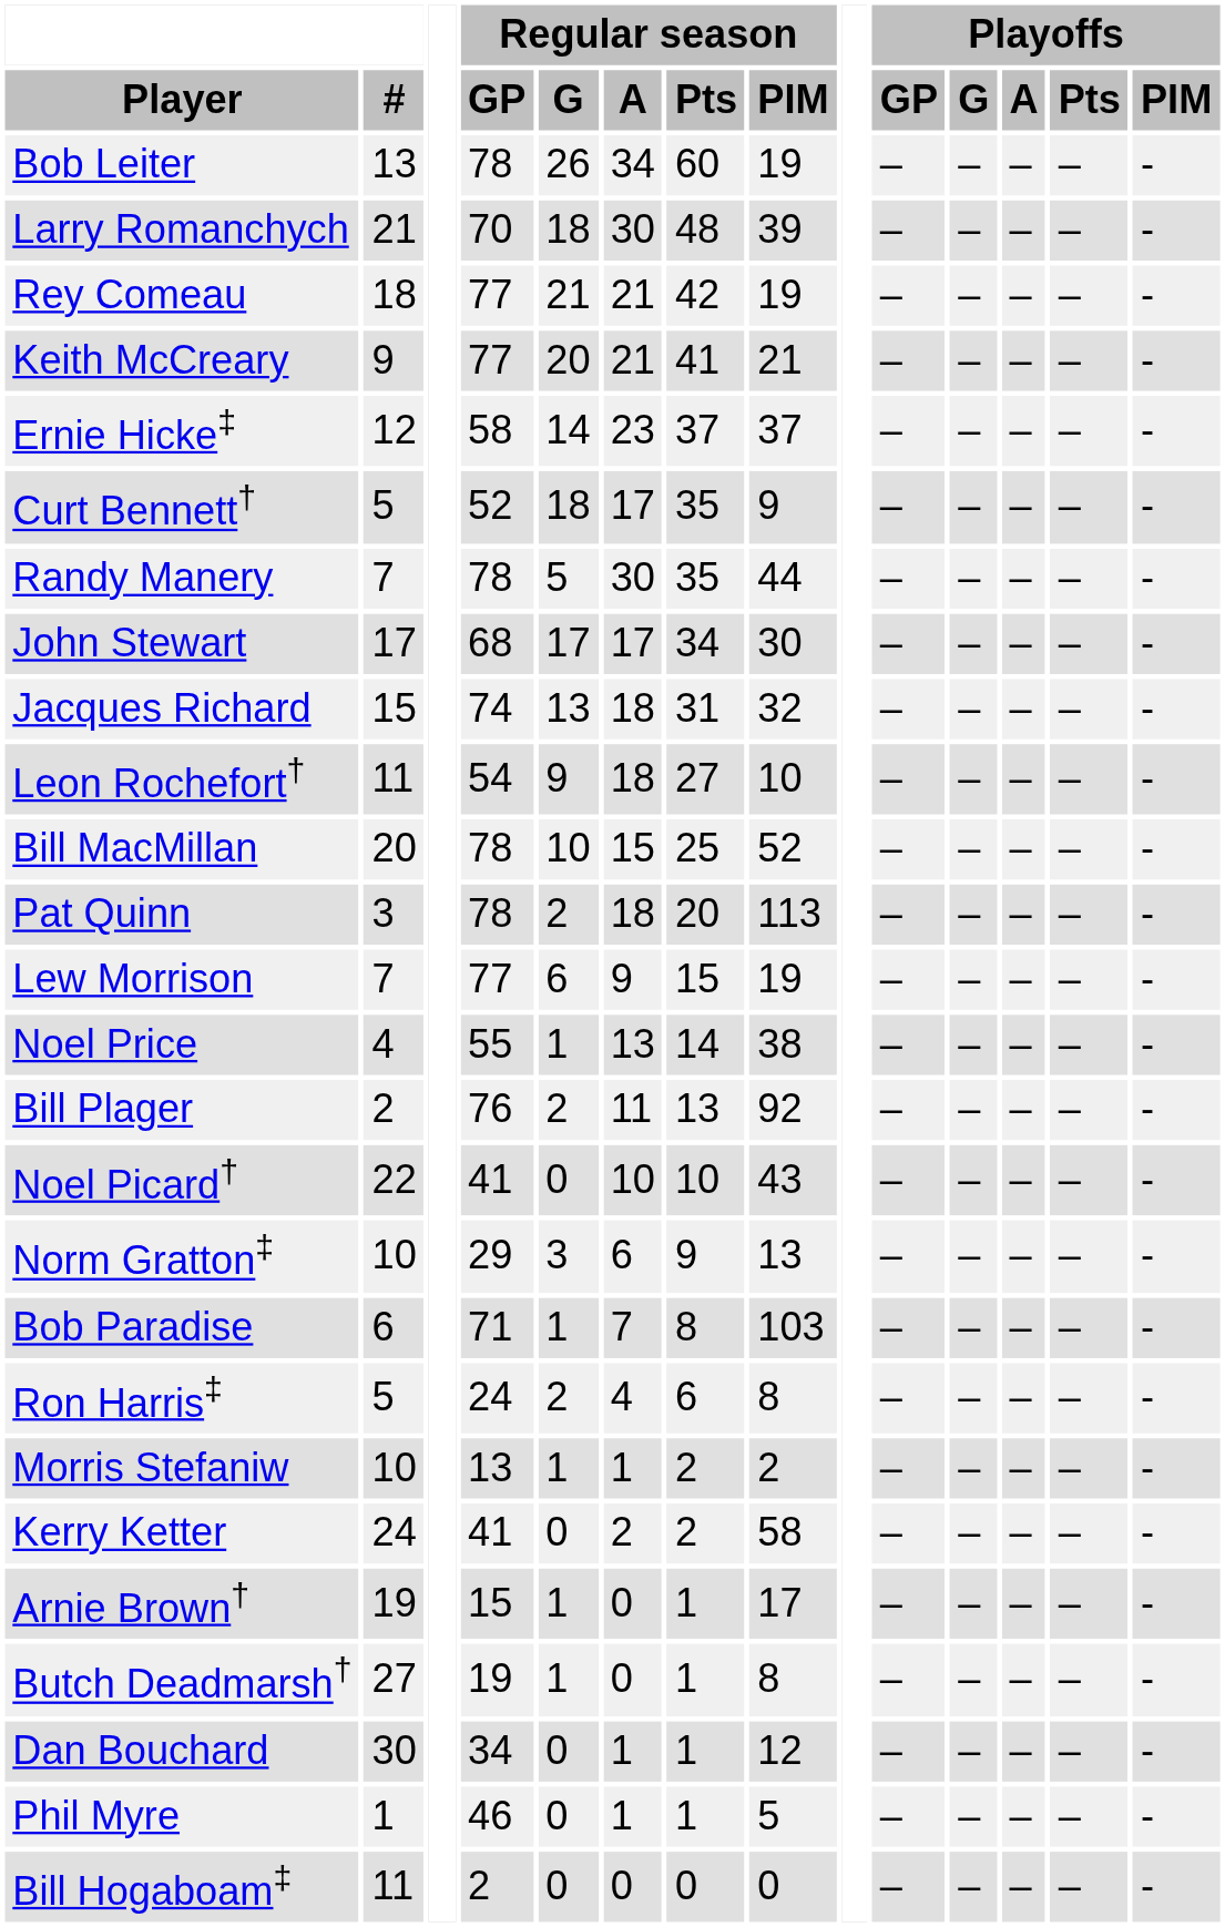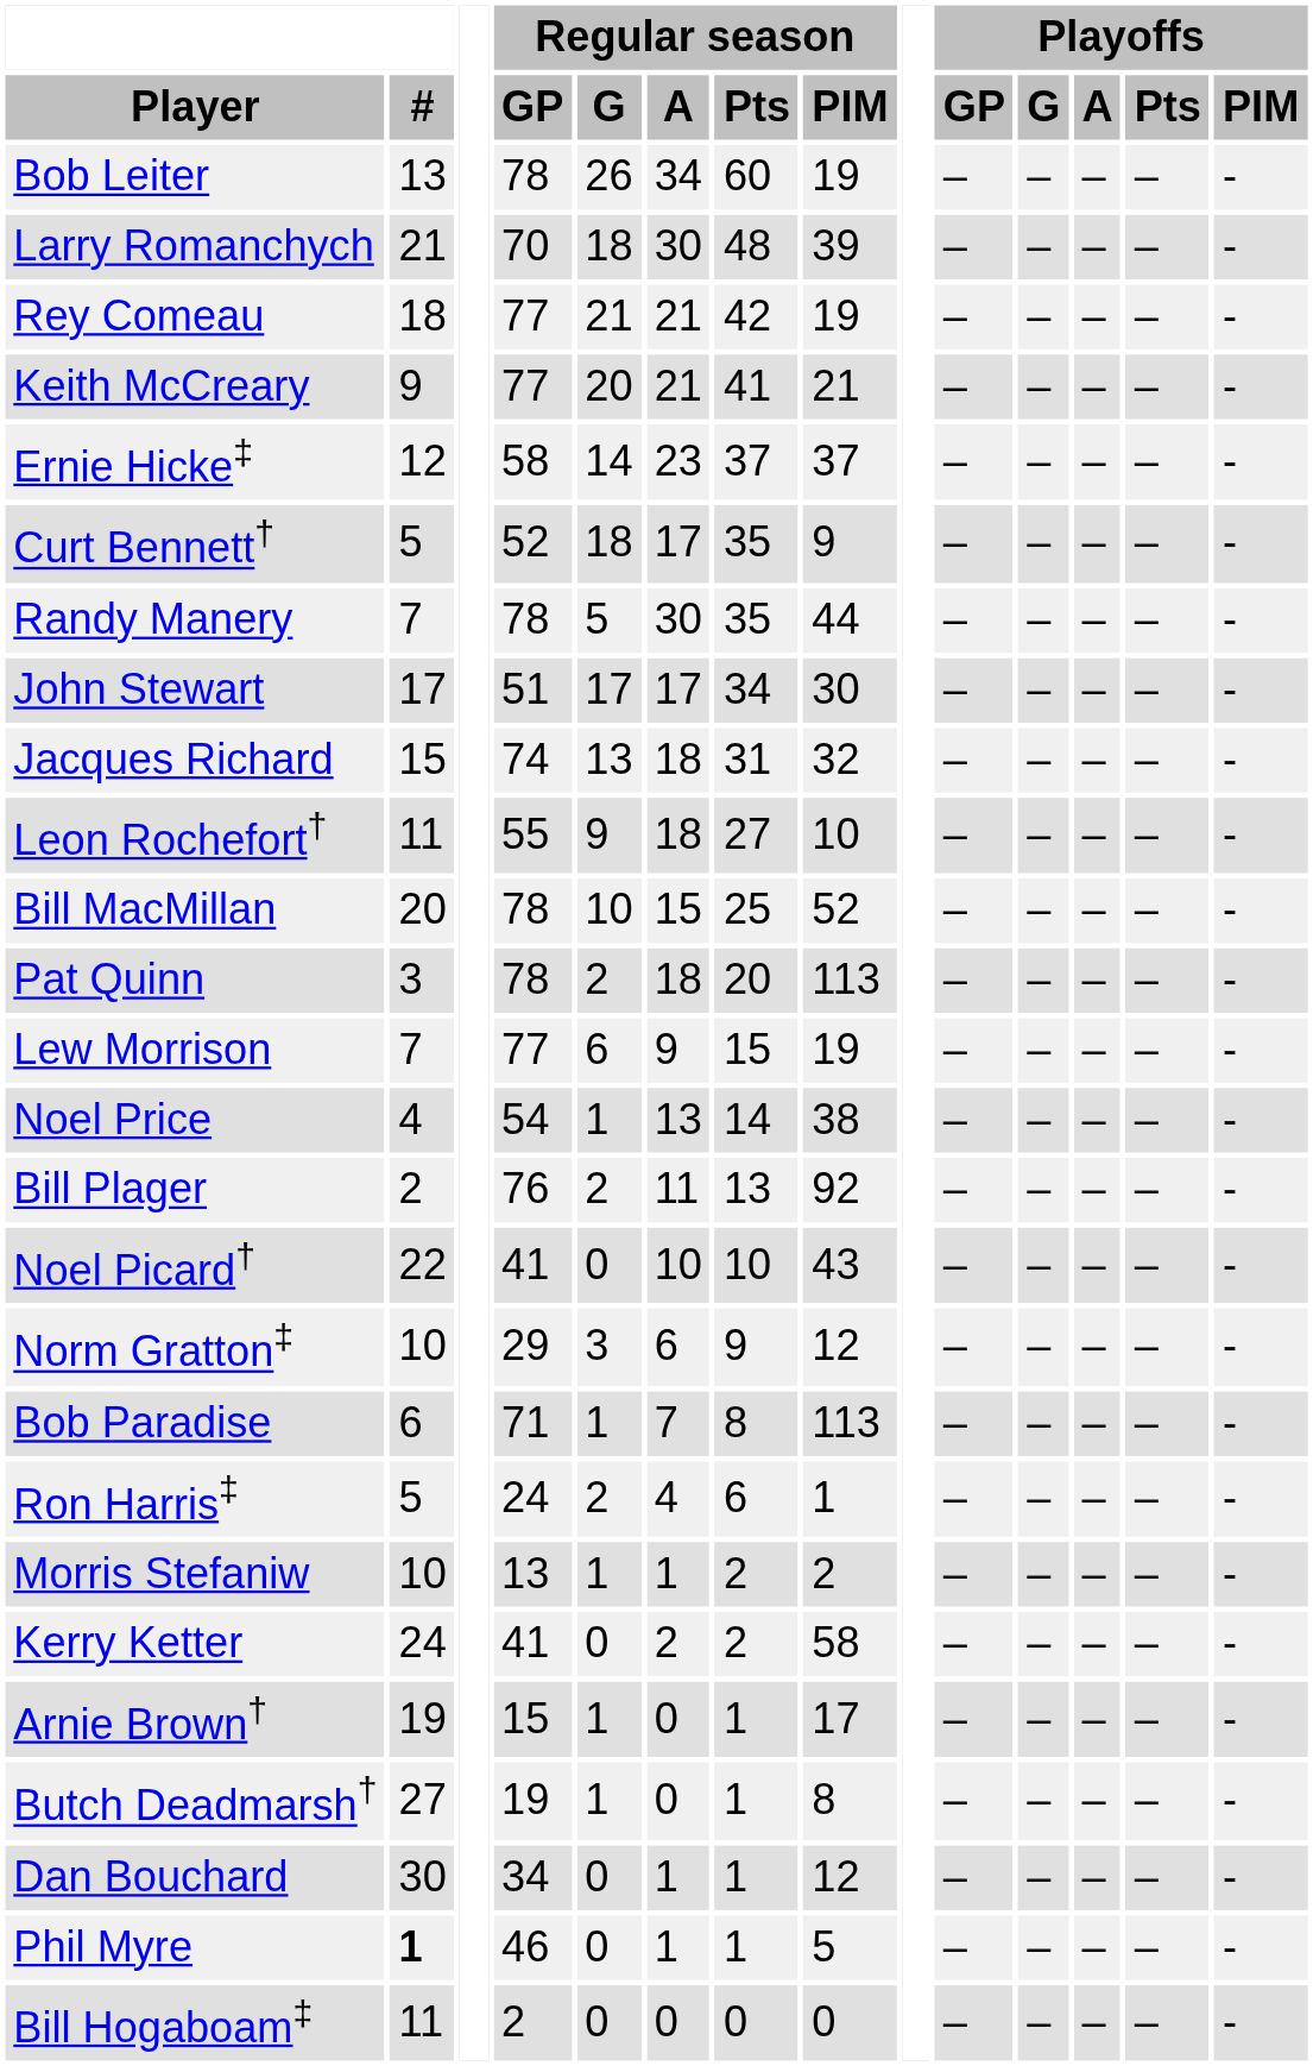John Stewart | Regular season / GP: 68 -> 51
Leon Rochefort† | Regular season / GP: 54 -> 55
Noel Price | Regular season / GP: 55 -> 54
Norm Gratton‡ | Regular season / PIM: 13 -> 12
Bob Paradise | Regular season / PIM: 103 -> 113
Ron Harris‡ | Regular season / PIM: 8 -> 1
Phil Myre | #: normal -> bold
